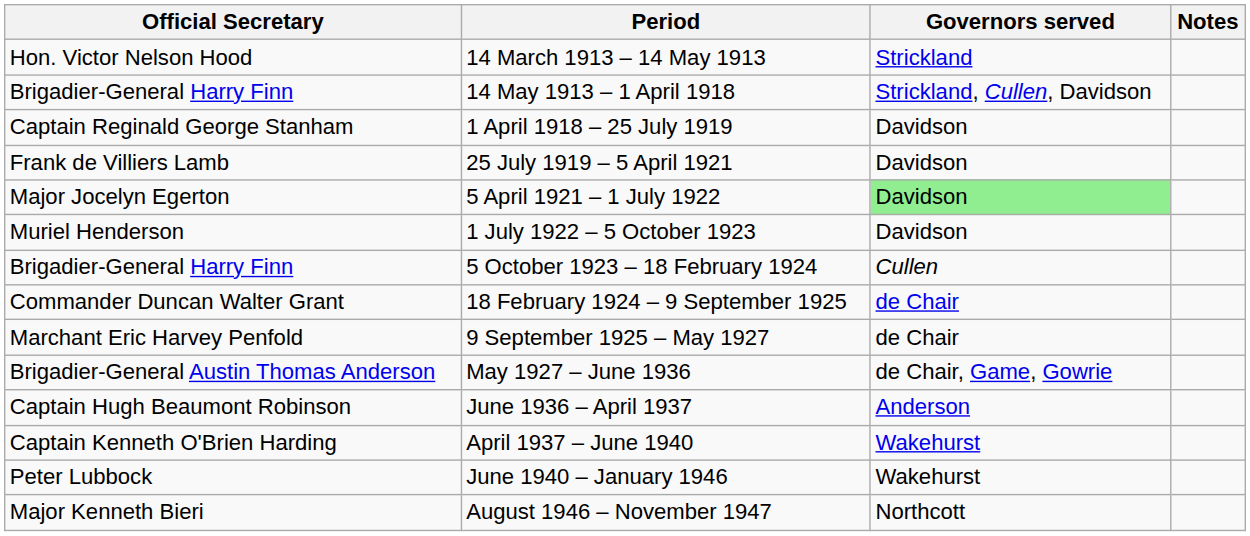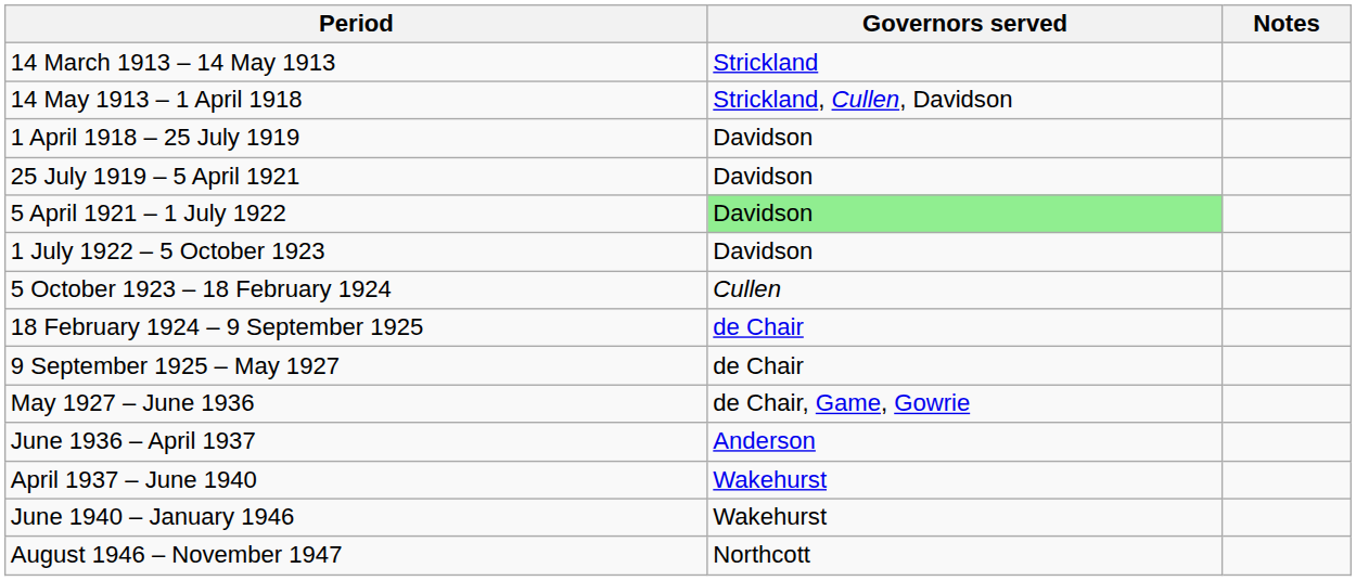- column: Official Secretary | Hon. Victor Nelson Hood | Brigadier-General Harry Finn | Captain Reginald George Stanham | Frank de Villiers Lamb | Major Jocelyn Egerton | Muriel Henderson | Brigadier-General Harry Finn | Commander Duncan Walter Grant | Marchant Eric Harvey Penfold | Brigadier-General Austin Thomas Anderson | Captain Hugh Beaumont Robinson | Captain Kenneth O'Brien Harding | Peter Lubbock | Major Kenneth Bieri
